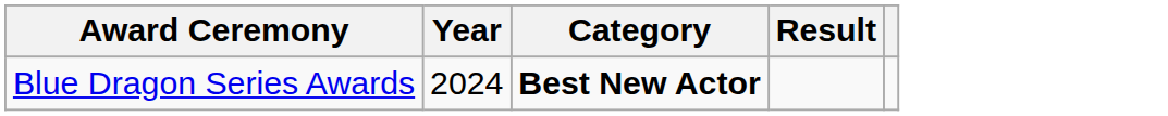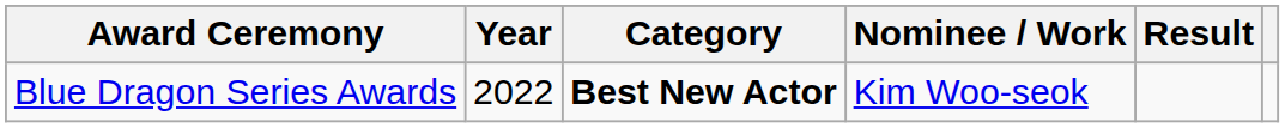+ column: Nominee / Work | Kim Woo-seok
Blue Dragon Series Awards | Year: 2024 -> 2022
